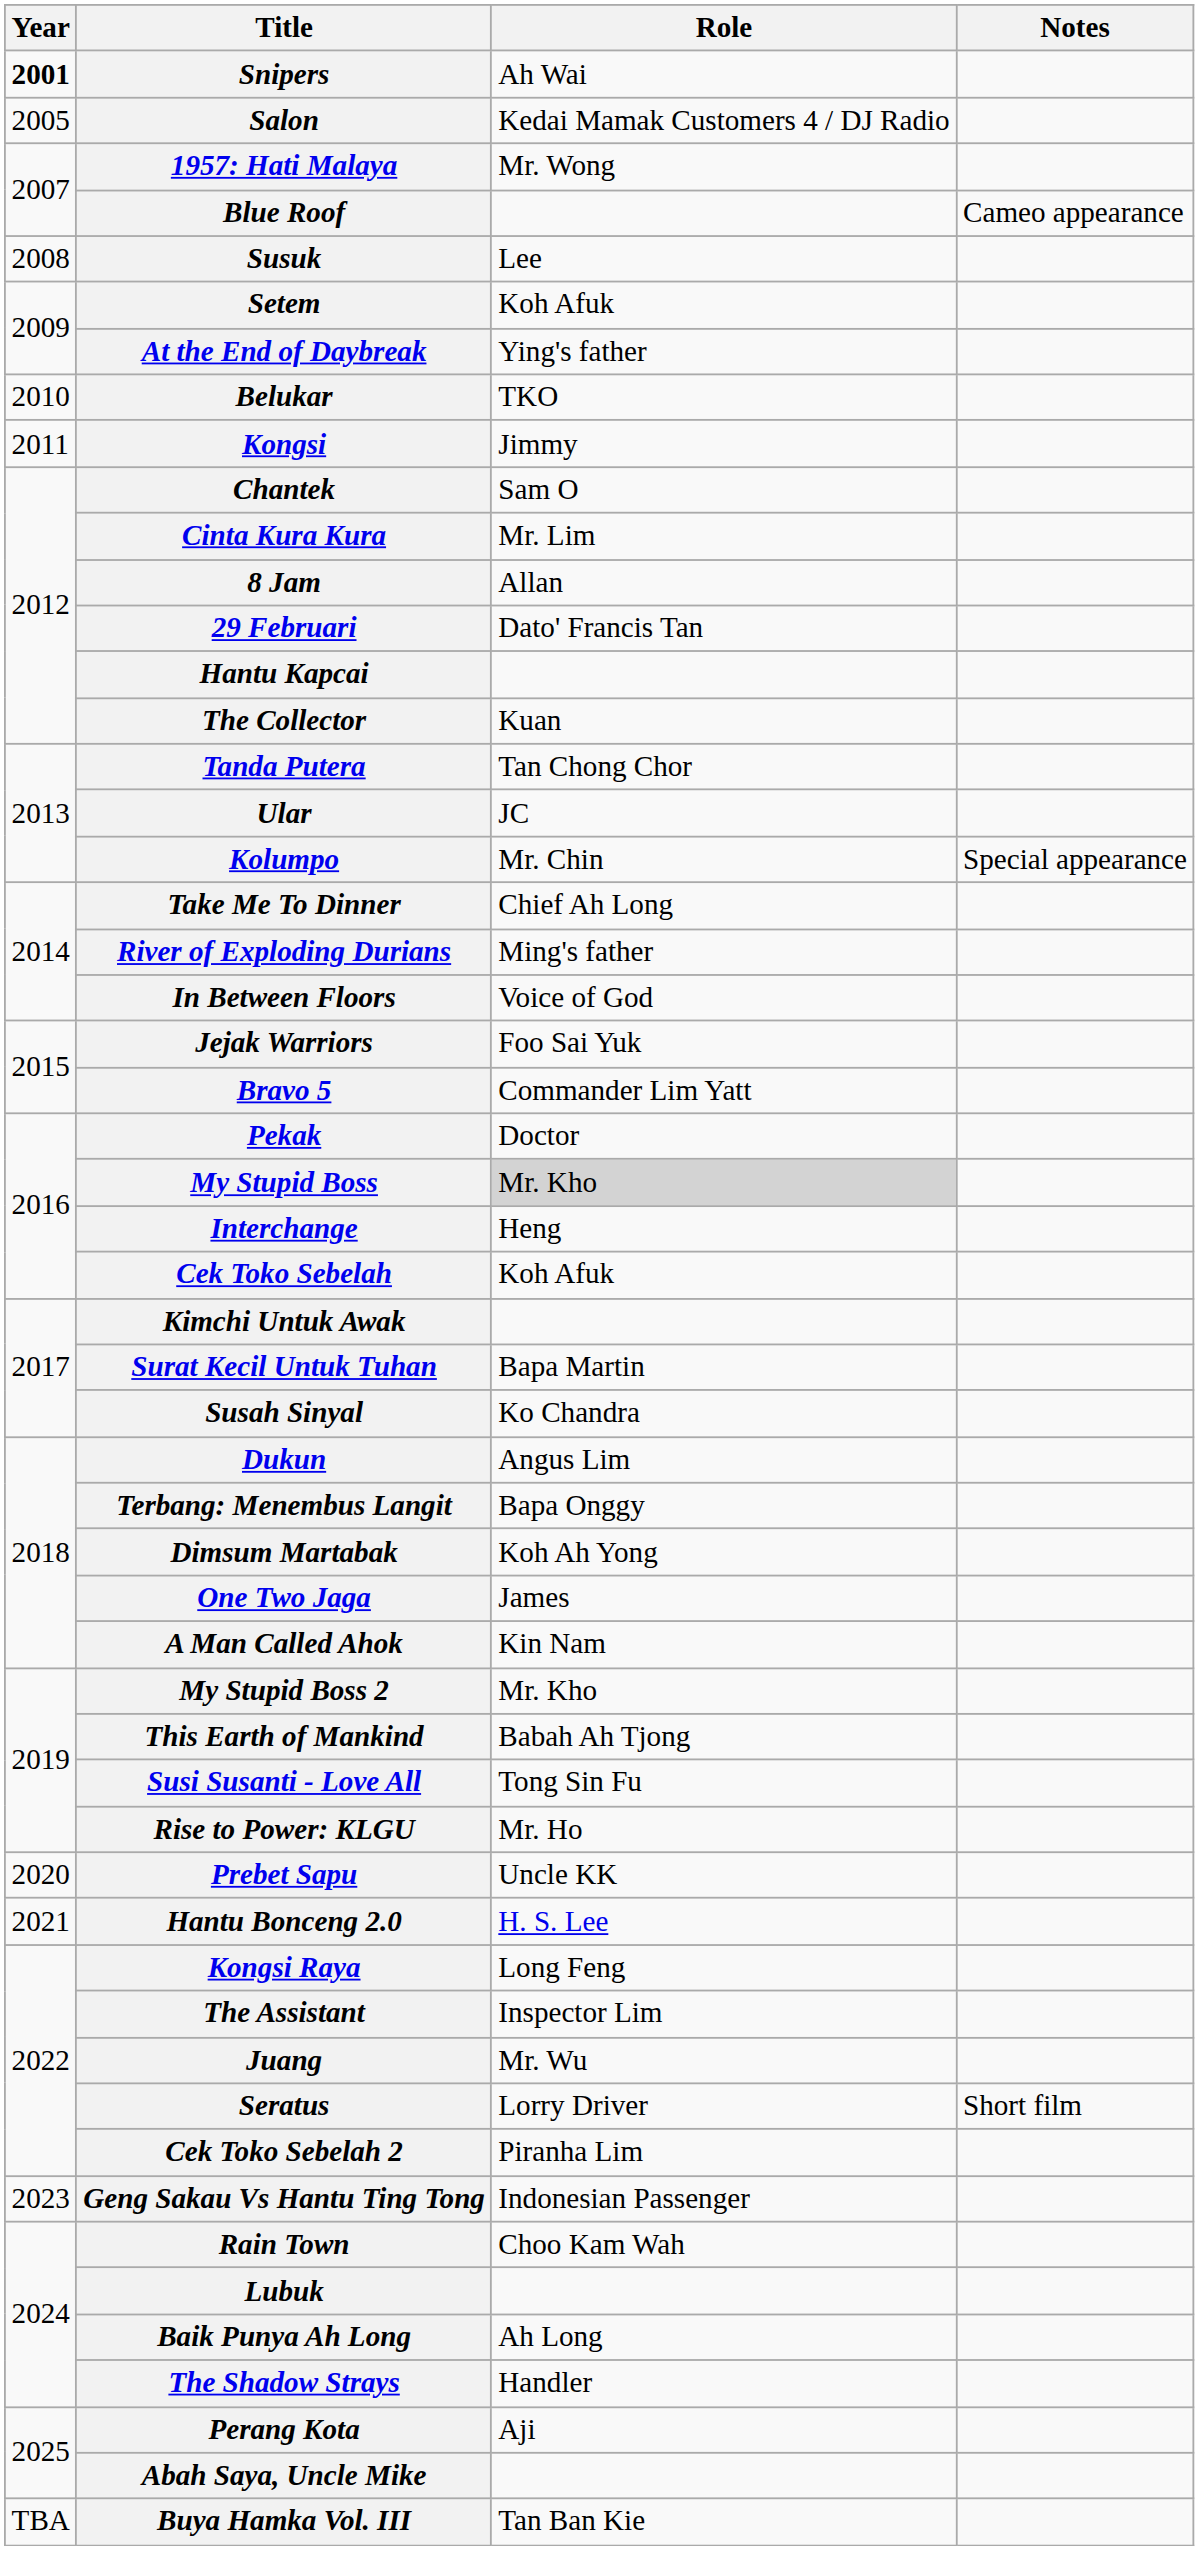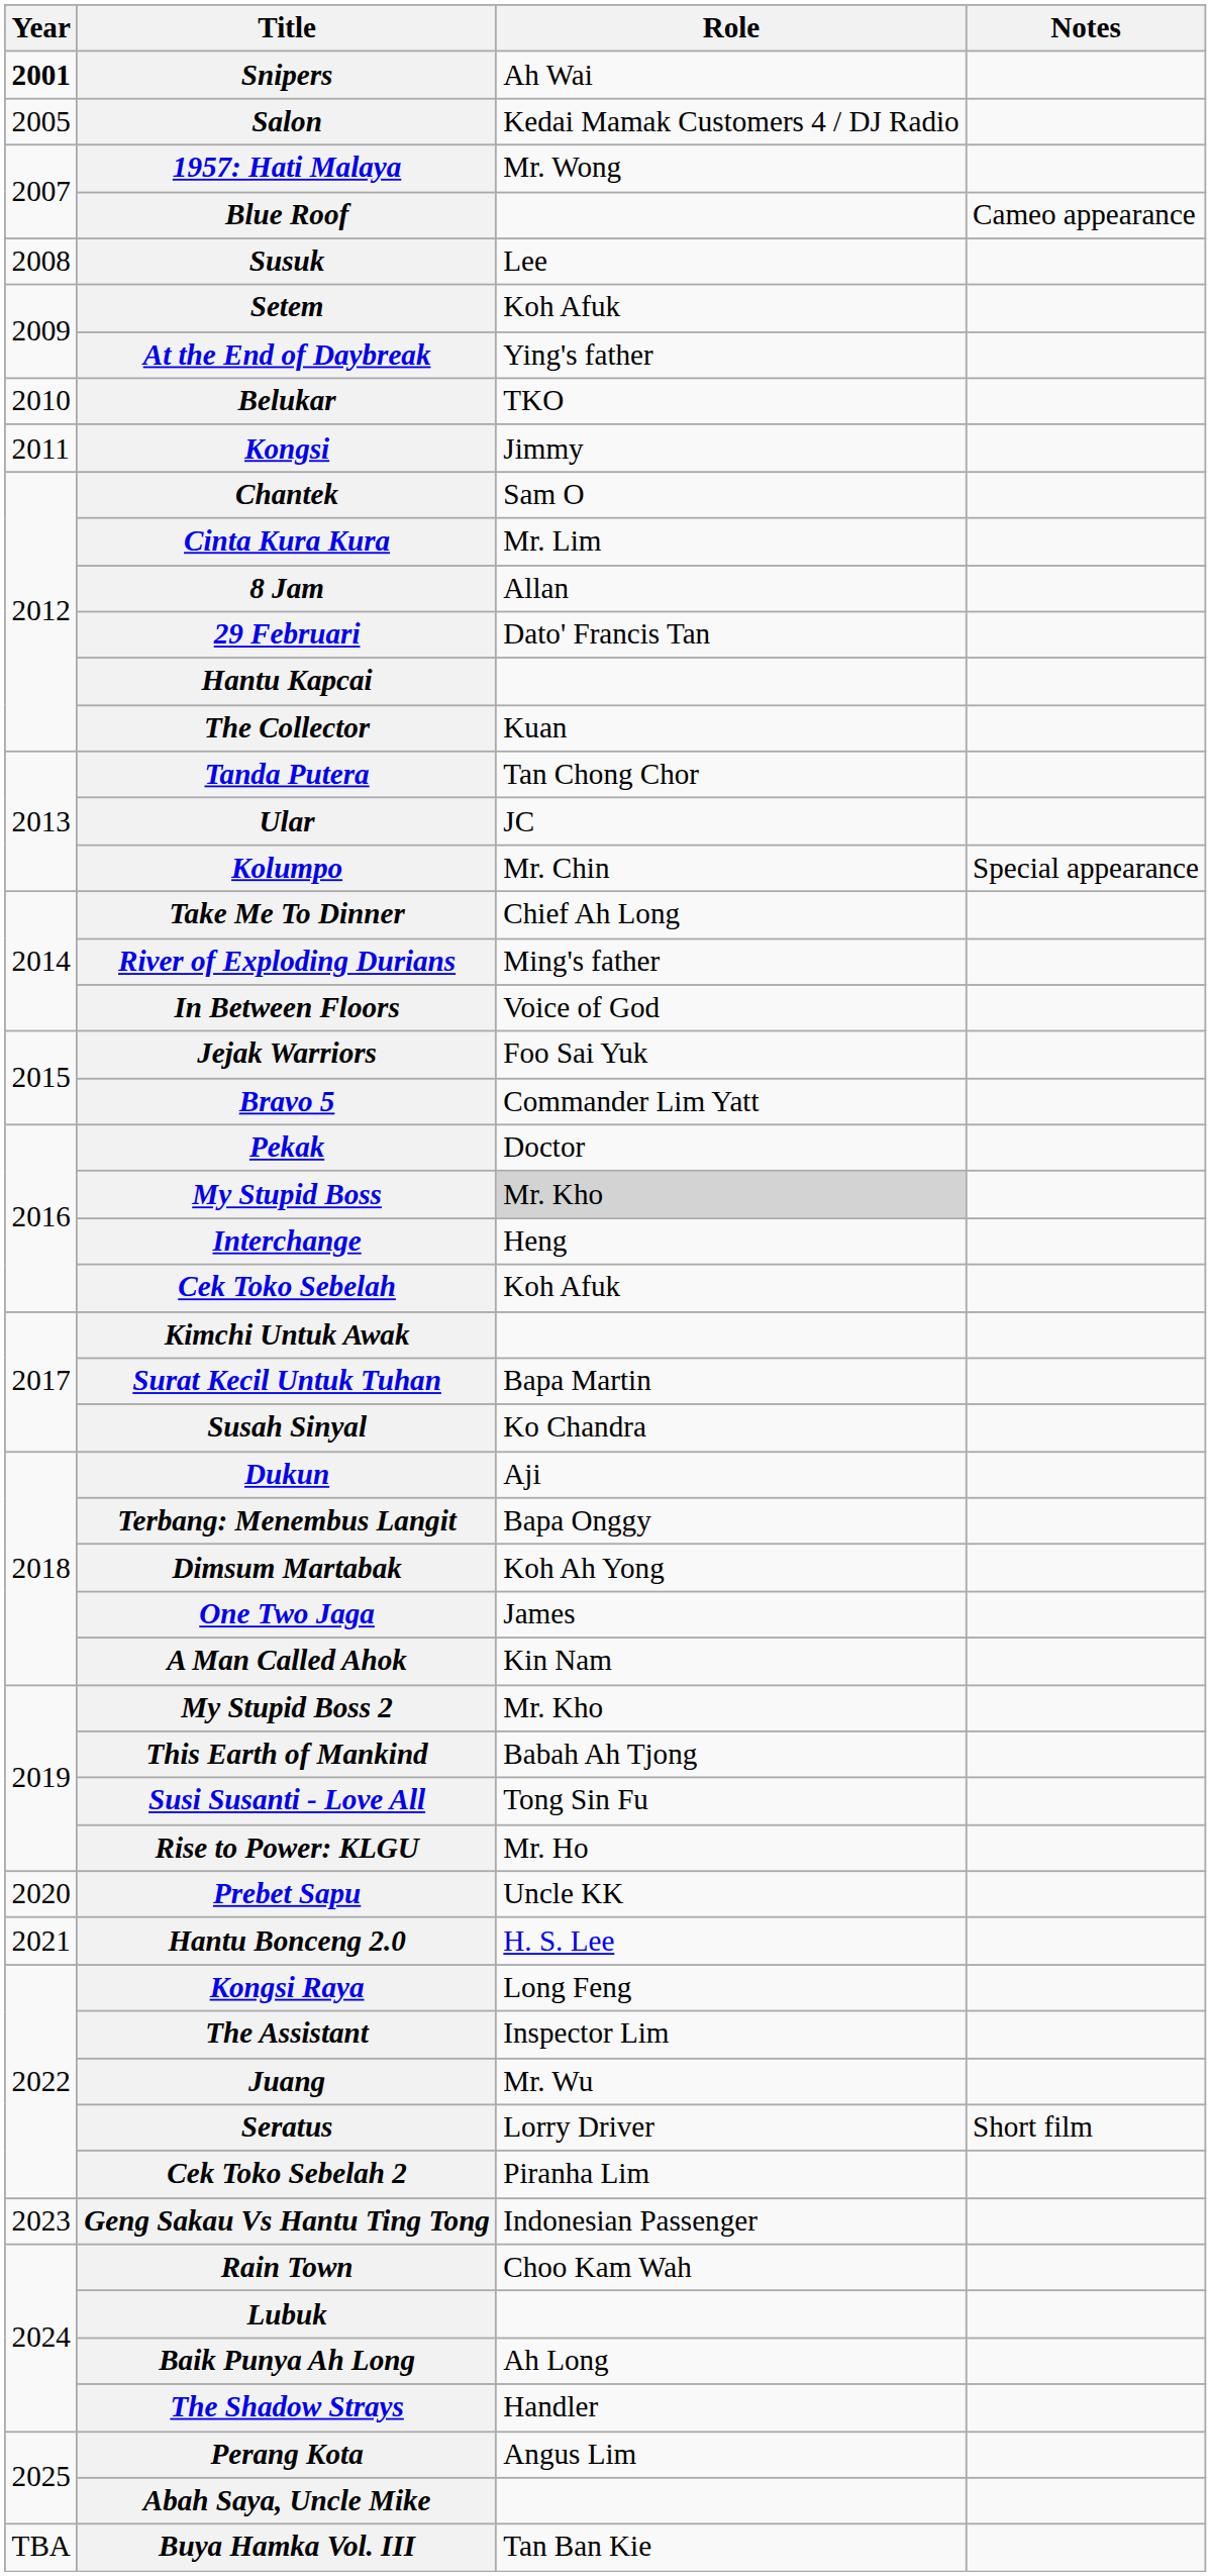Dukun | Role: Angus Lim -> Aji
Perang Kota | Role: Aji -> Angus Lim
